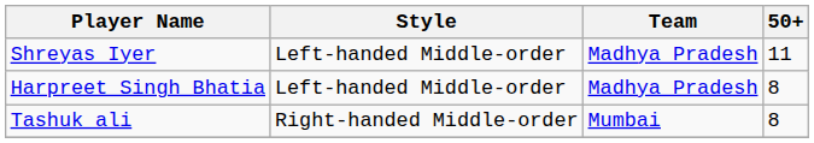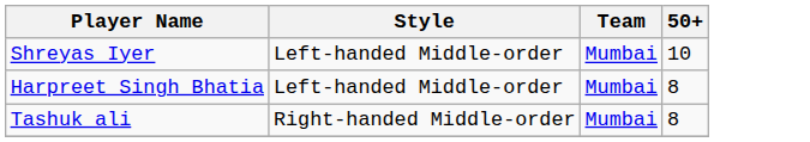Shreyas Iyer | Team: Madhya Pradesh -> Mumbai
Shreyas Iyer | 50+: 11 -> 10
Harpreet Singh Bhatia | Team: Madhya Pradesh -> Mumbai
